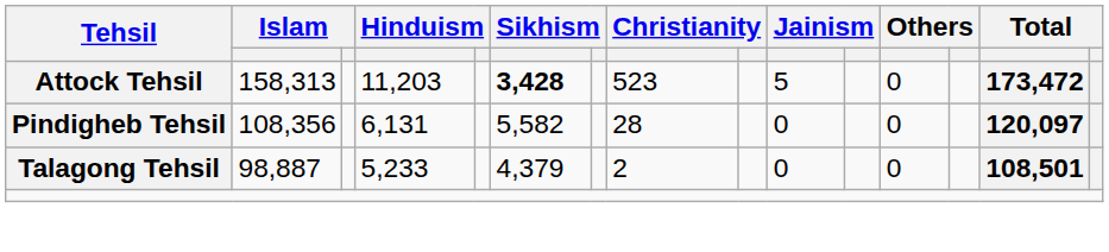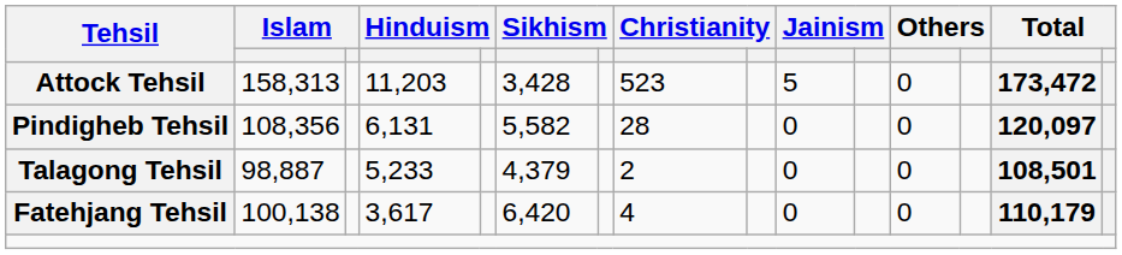Attock Tehsil | column 6: bold -> normal
+ row: Fatehjang Tehsil | 100,138 | 3,617 | 6,420 | 4 | 0 | 0 | 110,179
